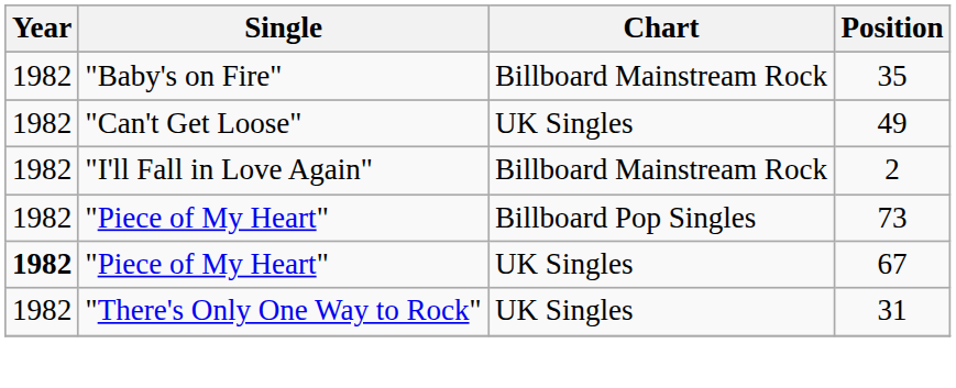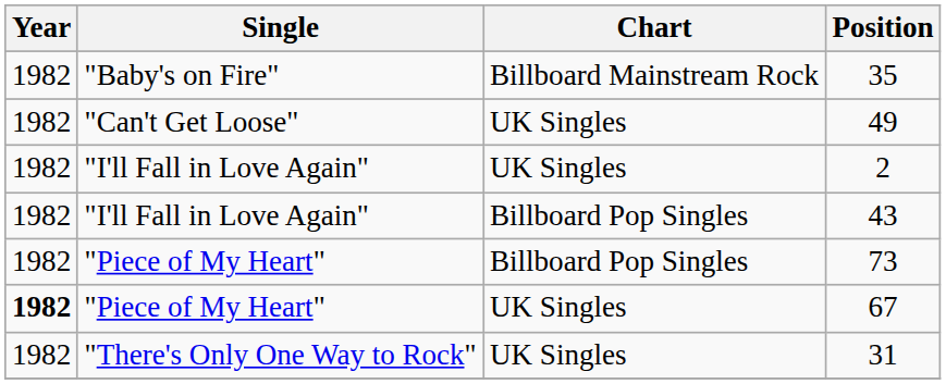2 | Chart: Billboard Mainstream Rock -> UK Singles
+ row: 1982 | "I'll Fall in Love Again" | Billboard Pop Singles | 43
